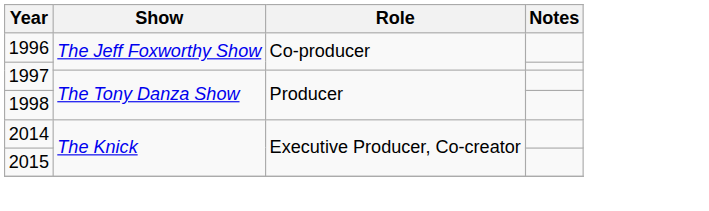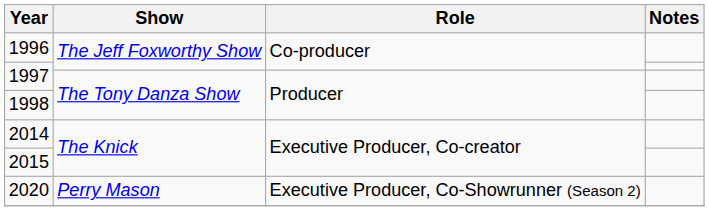+ row: 2020 | Perry Mason | Executive Producer, Co-Showrunner (Season 2)
